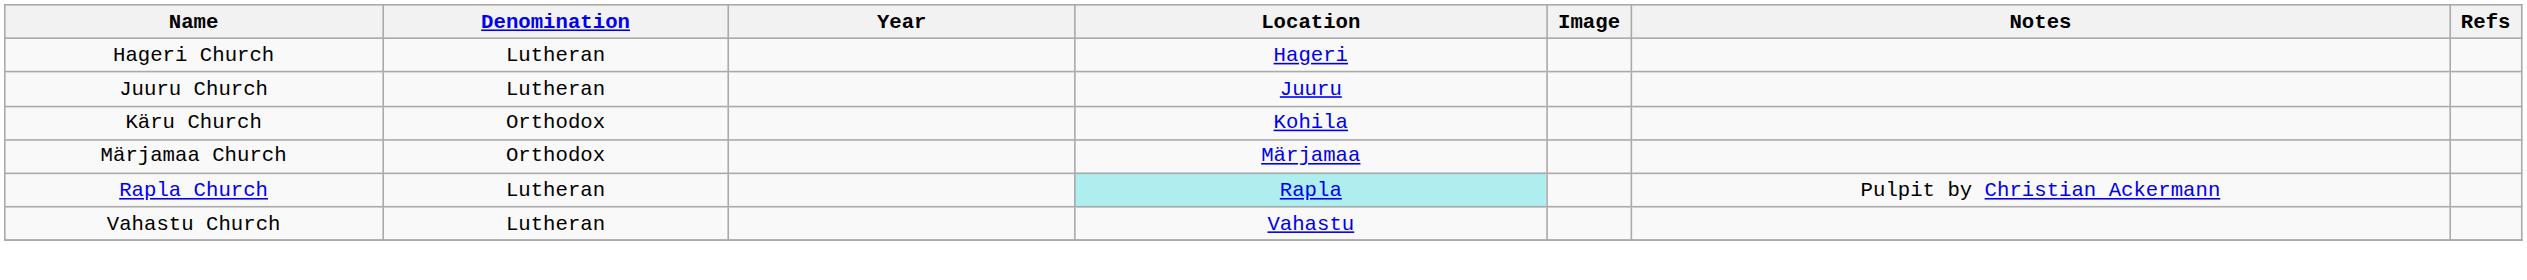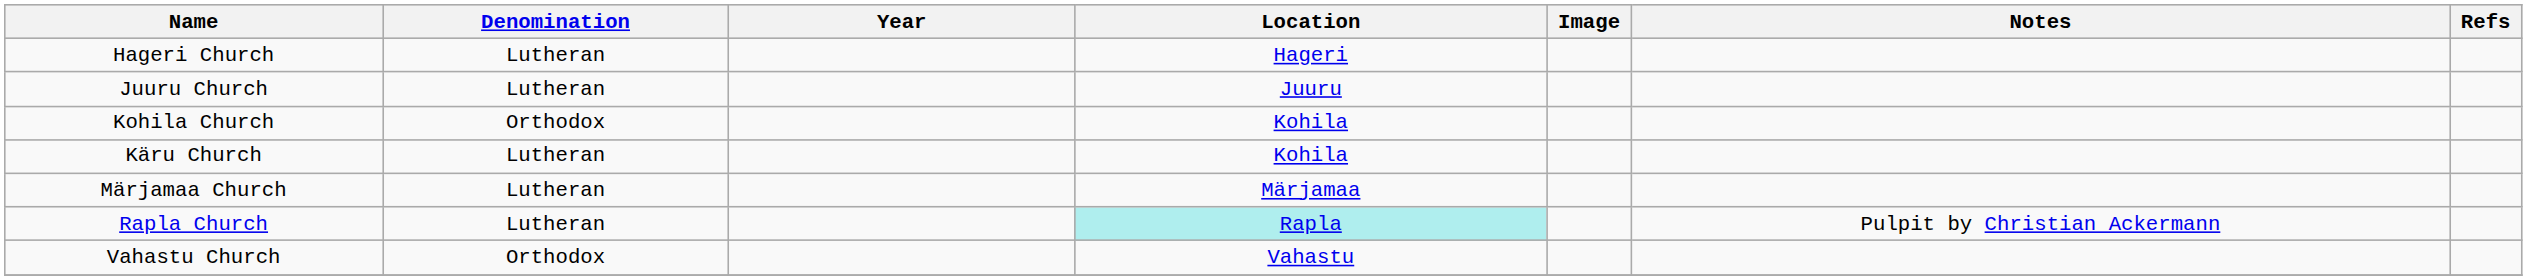+ row: Kohila Church | Orthodox | Kohila
Käru Church | Denomination: Orthodox -> Lutheran
Märjamaa Church | Denomination: Orthodox -> Lutheran
Vahastu Church | Denomination: Lutheran -> Orthodox
